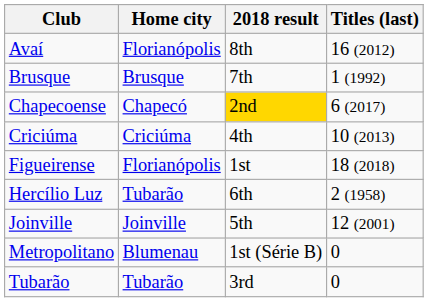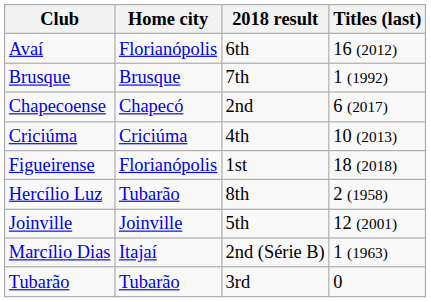Avaí | 2018 result: 8th -> 6th
Chapecoense | 2018 result: gold background -> no background
Hercílio Luz | 2018 result: 6th -> 8th
+ row: Marcílio Dias | Itajaí | 2nd (Série B) | 1 (1963)
- row: Metropolitano | Blumenau | 1st (Série B) | 0
